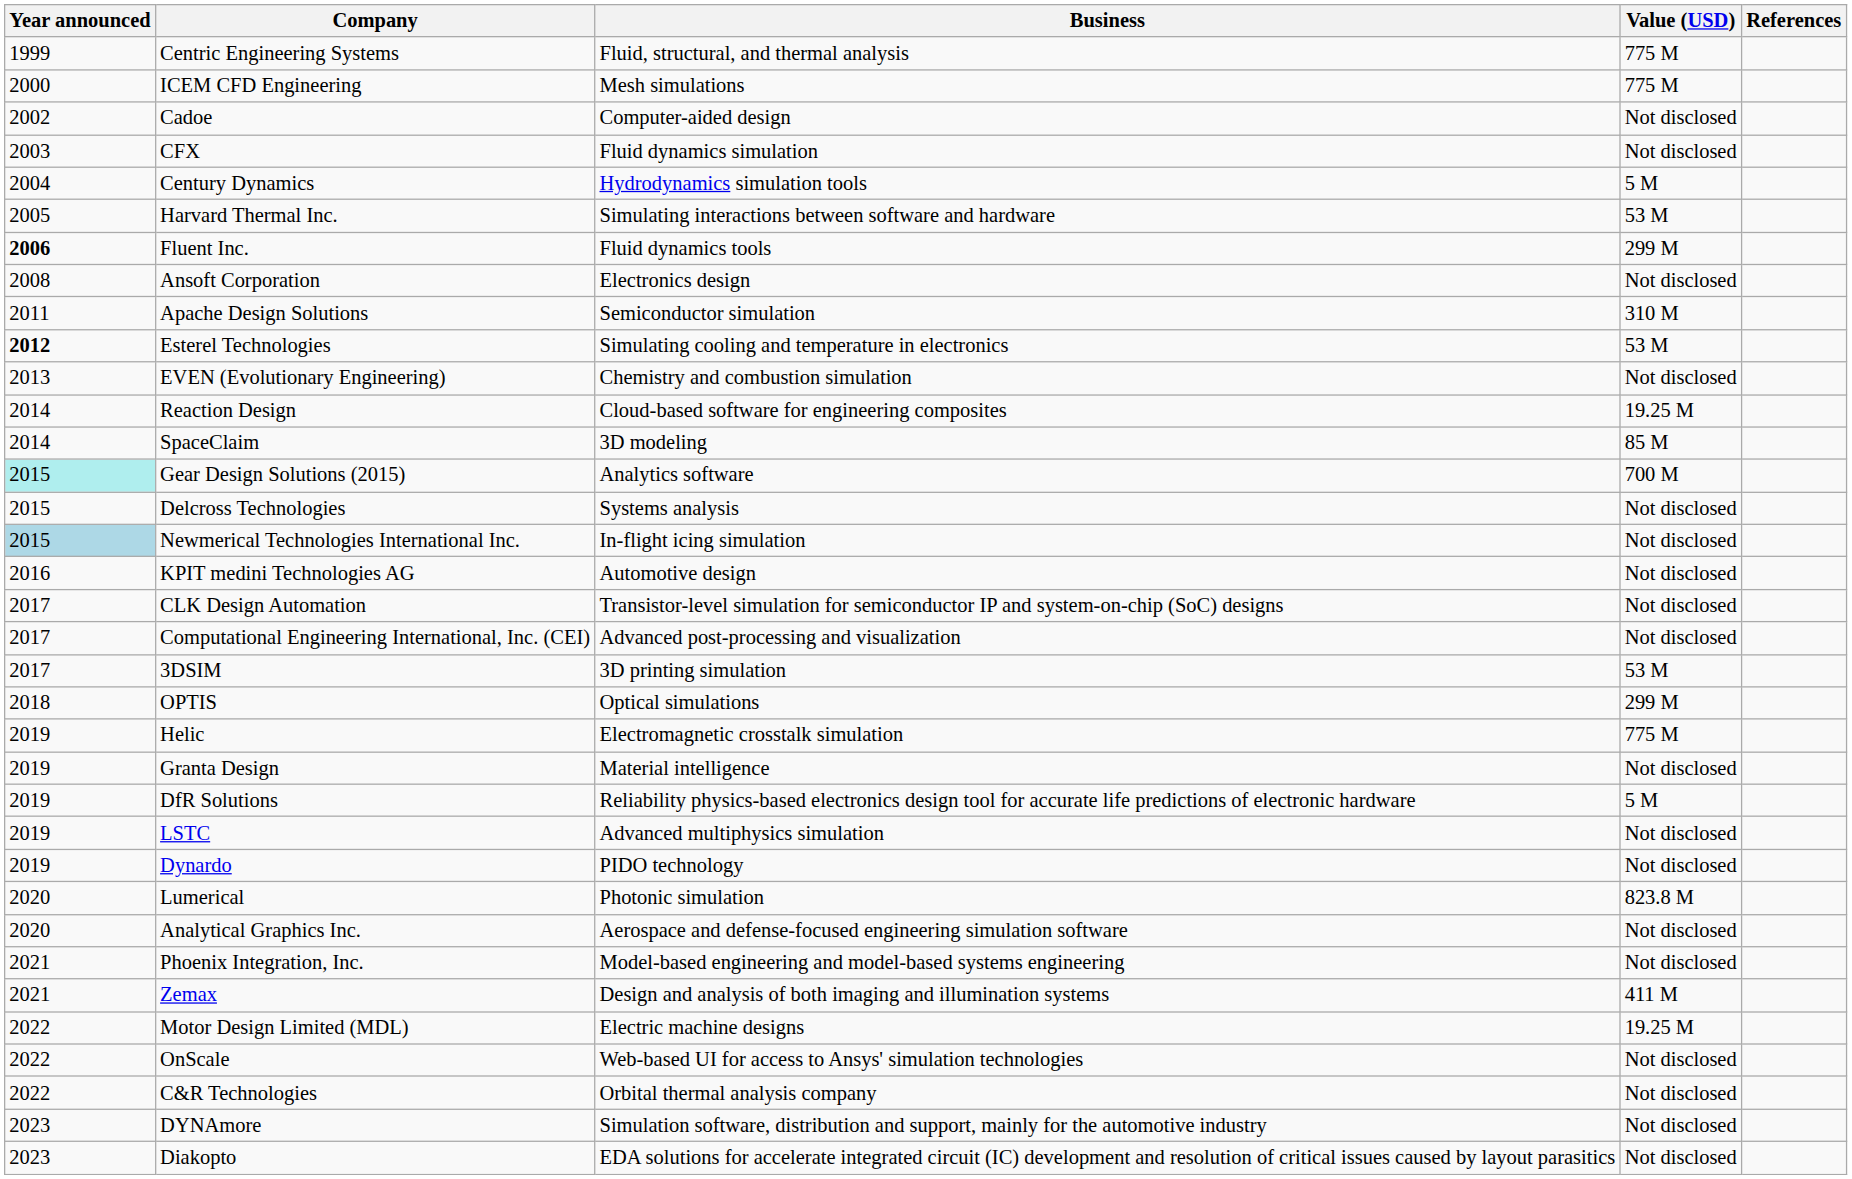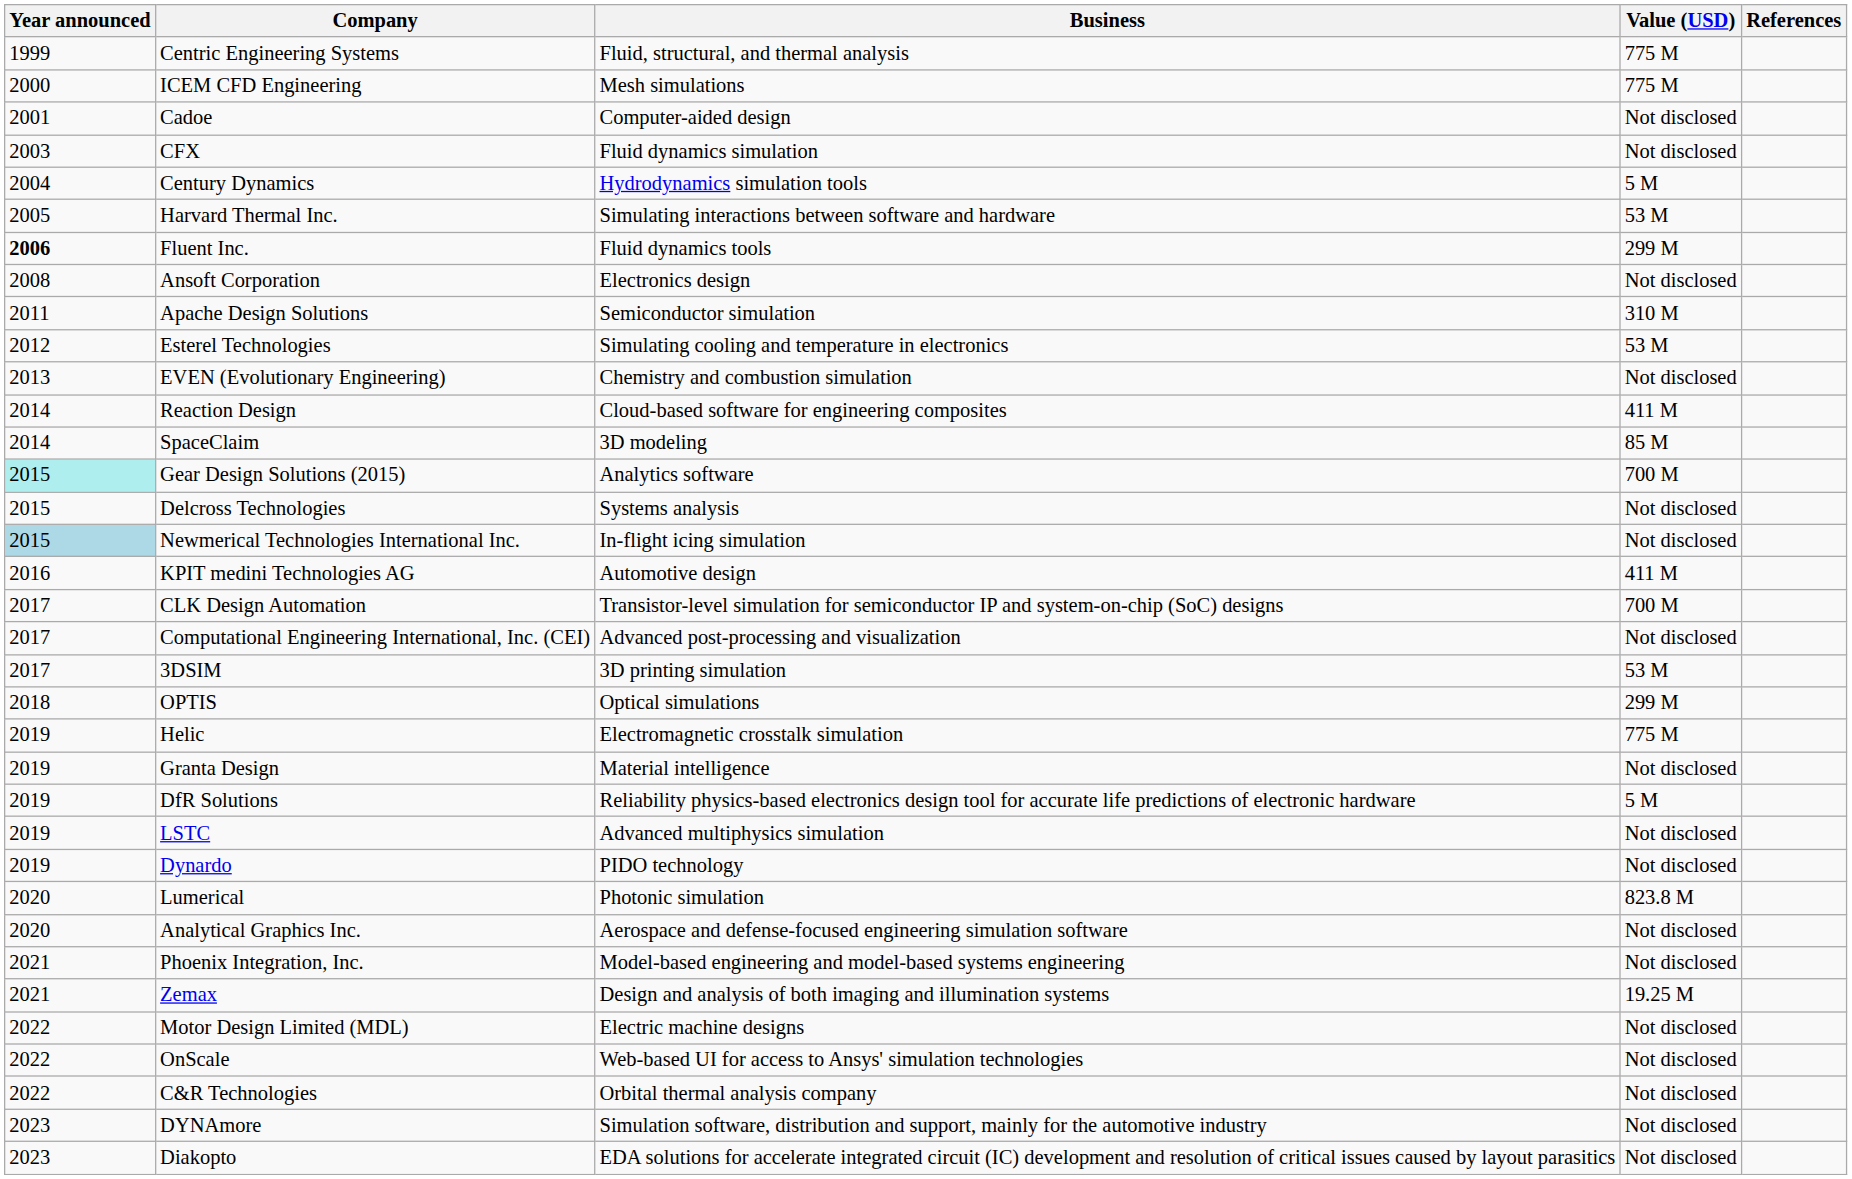Cadoe | Year announced: 2002 -> 2001
Esterel Technologies | Year announced: bold -> normal
Reaction Design | Value (USD): 19.25 M -> 411 M
KPIT medini Technologies AG | Value (USD): Not disclosed -> 411 M
CLK Design Automation | Value (USD): Not disclosed -> 700 M
Zemax | Value (USD): 411 M -> 19.25 M
Motor Design Limited (MDL) | Value (USD): 19.25 M -> Not disclosed
